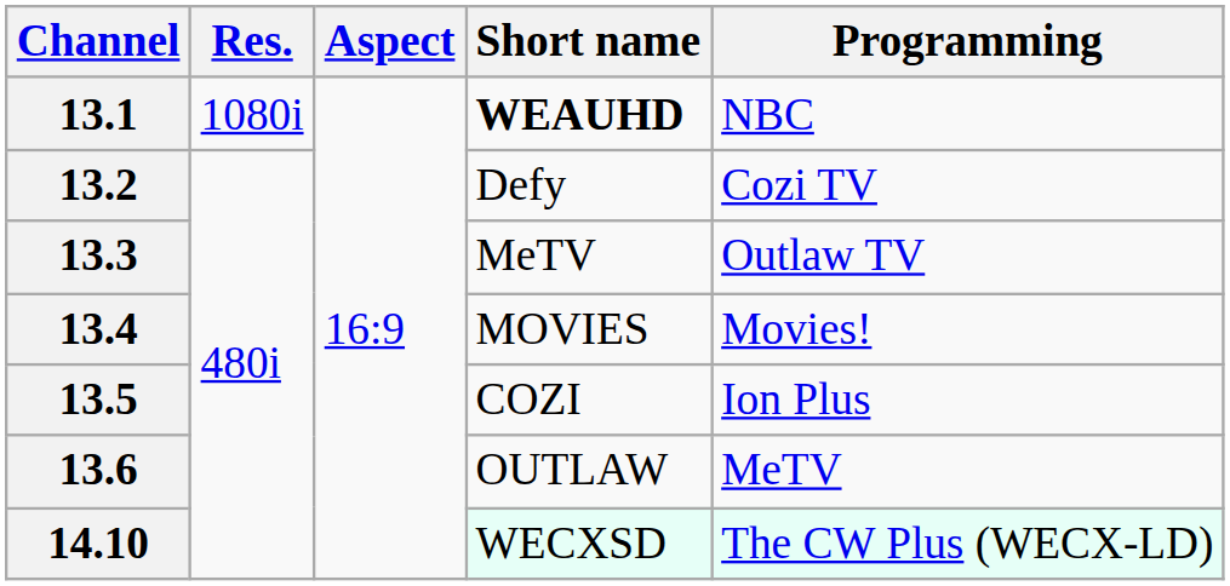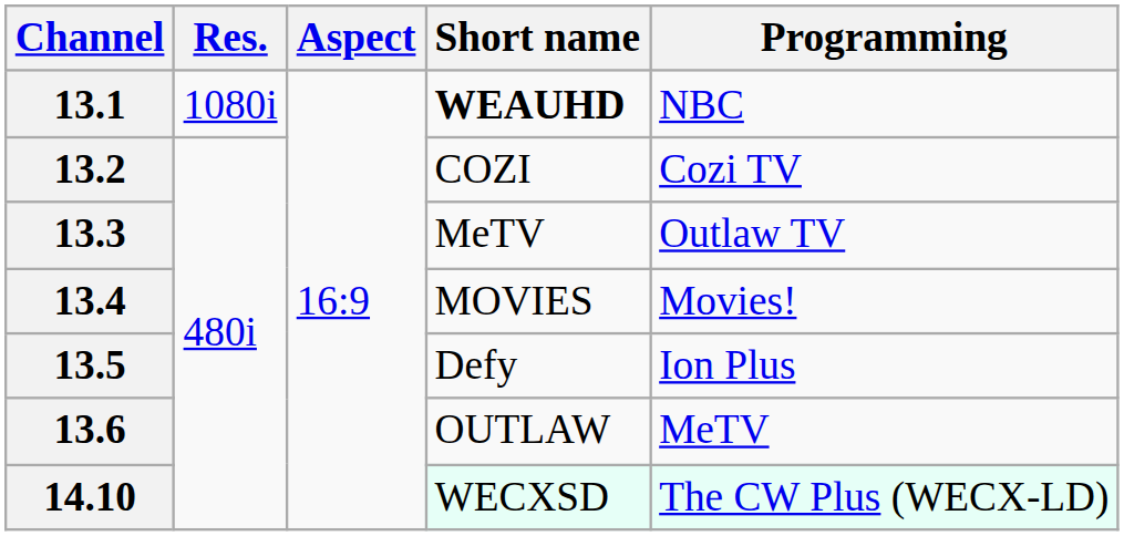13.2 | Short name: Defy -> COZI
13.5 | Short name: COZI -> Defy
